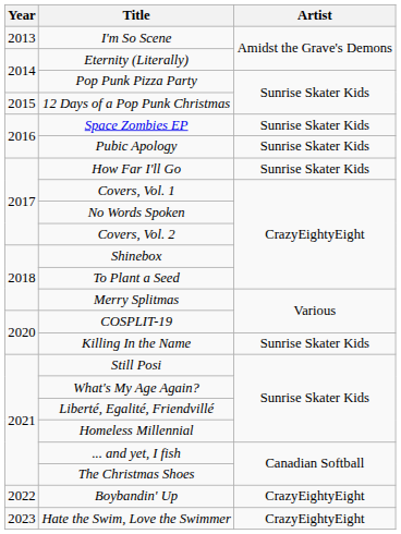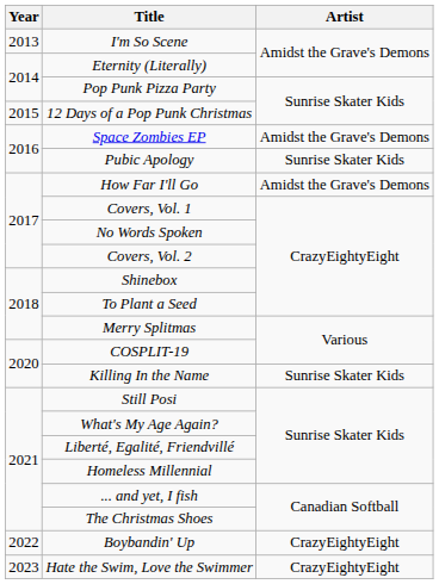Space Zombies EP | Artist: Sunrise Skater Kids -> Amidst the Grave's Demons
How Far I'll Go | Artist: Sunrise Skater Kids -> Amidst the Grave's Demons
